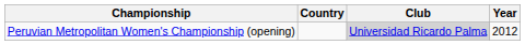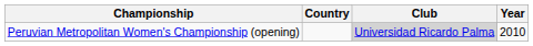Peruvian Metropolitan Women's Championship (opening) | Year: 2012 -> 2010
